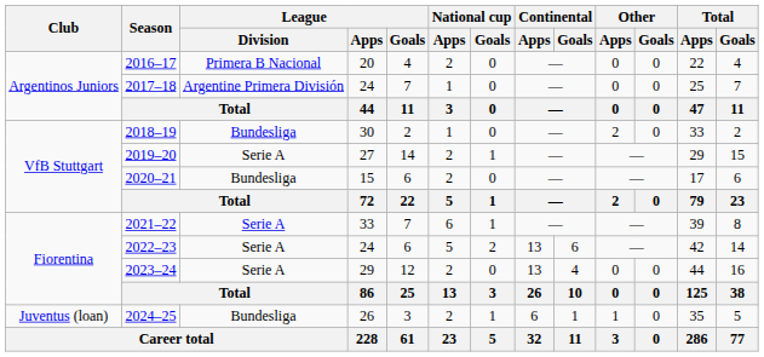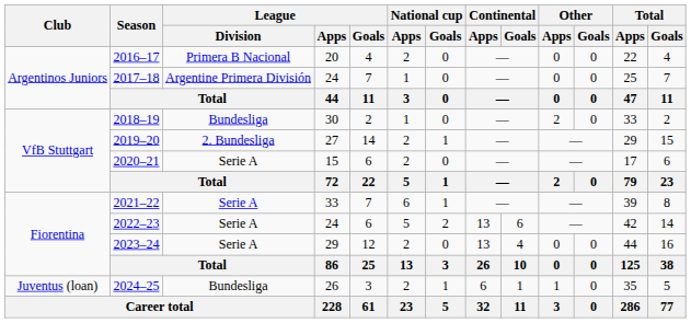2019–20 | League / Division: Serie A -> 2. Bundesliga
2020–21 | League / Division: Bundesliga -> Serie A
